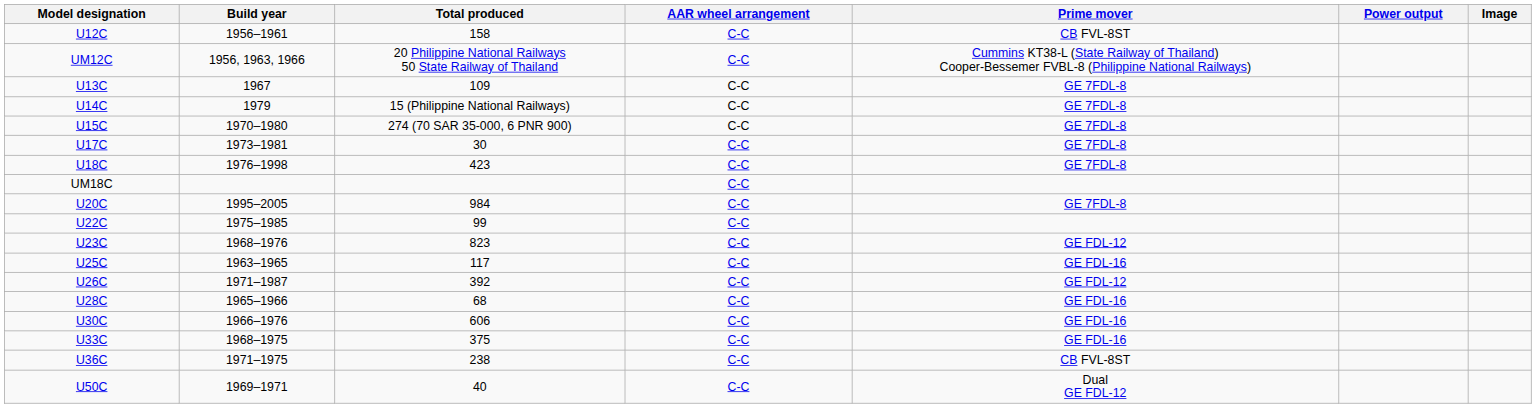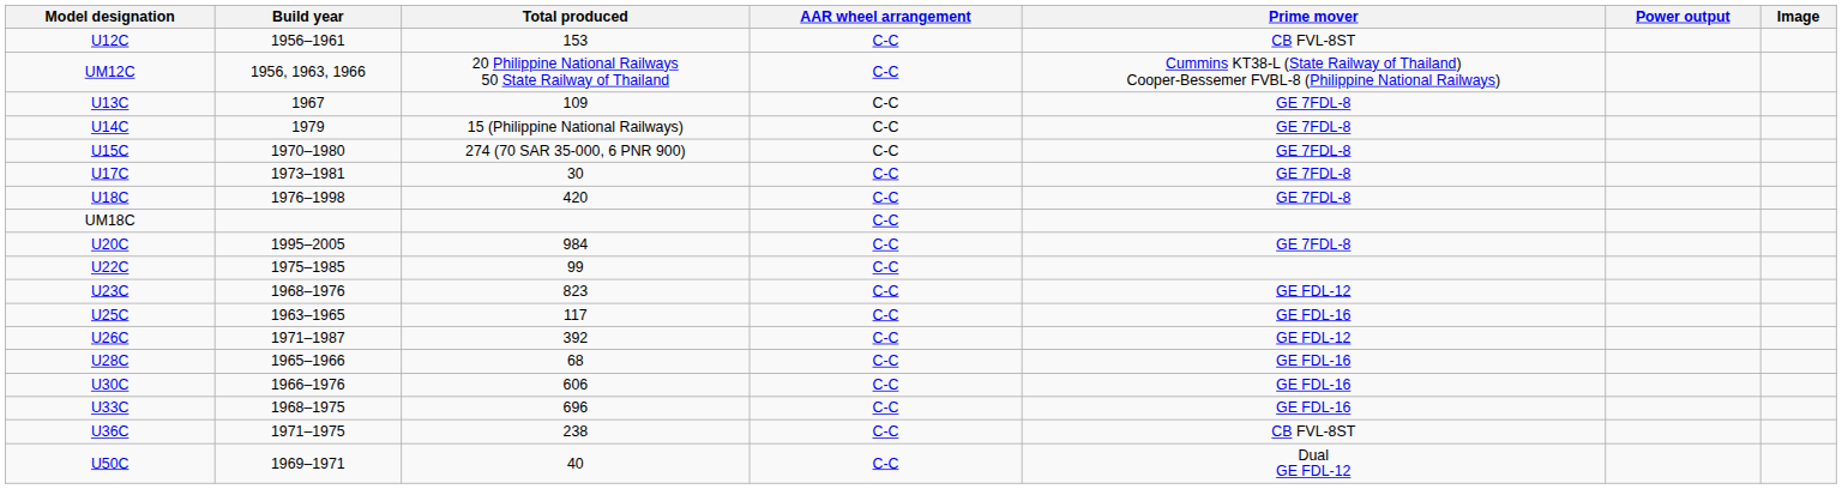U12C | Total produced: 158 -> 153
U18C | Total produced: 423 -> 420
U33C | Total produced: 375 -> 696
